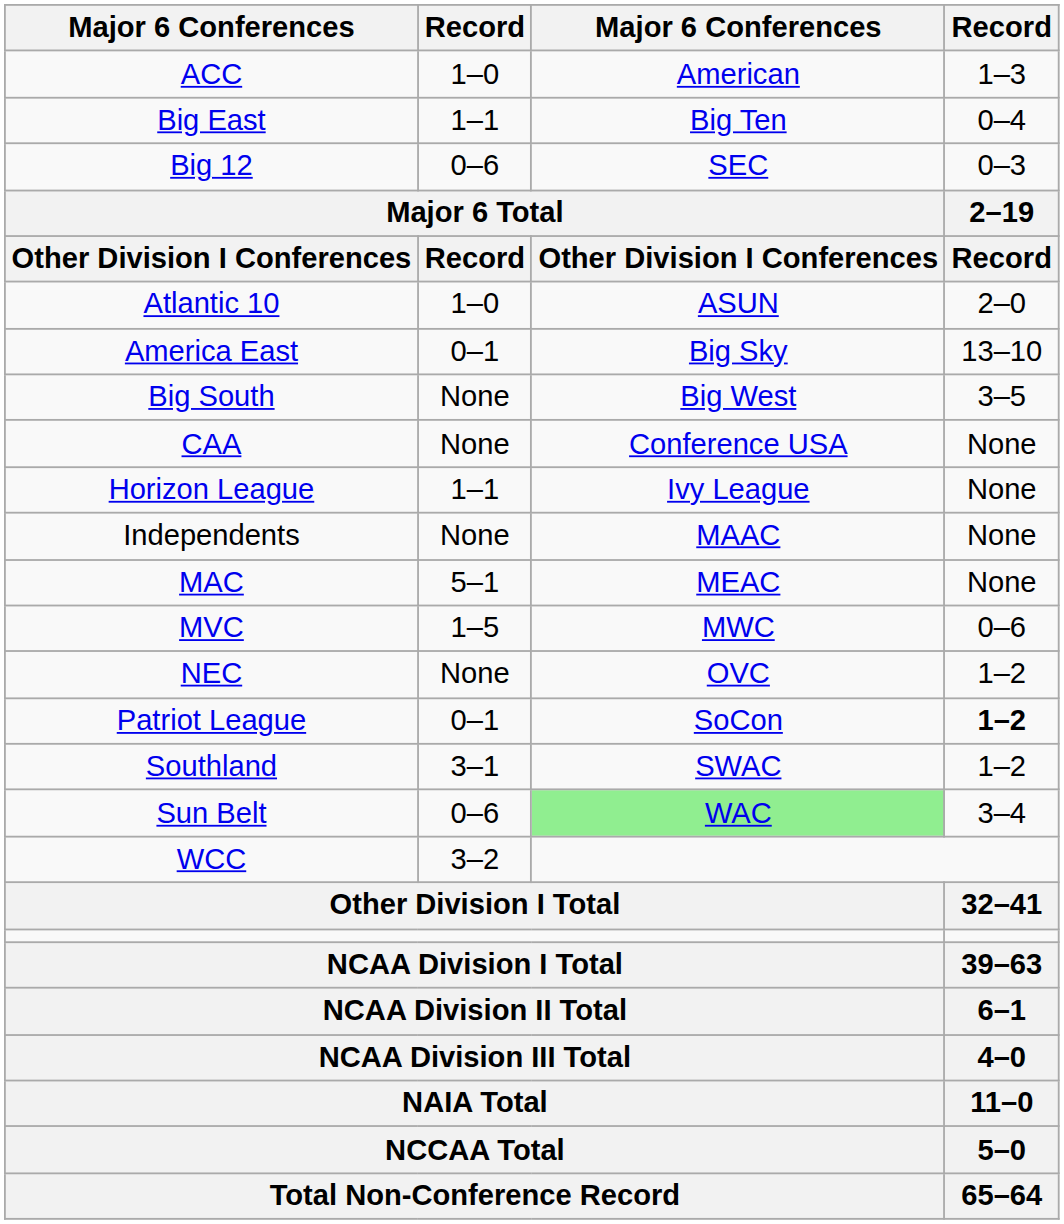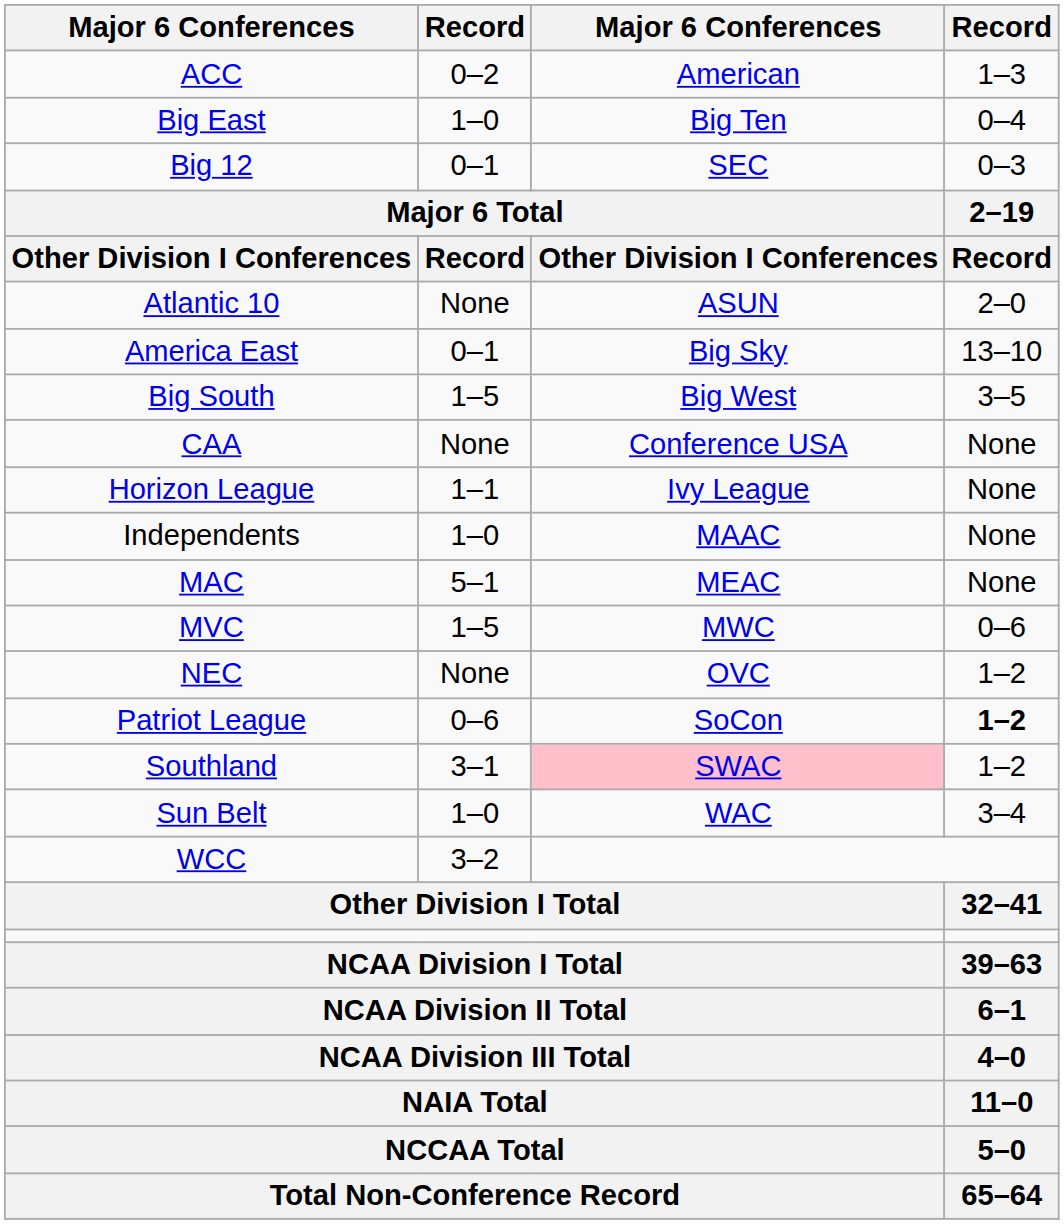ACC | column 2: 1–0 -> 0–2
Big East | column 2: 1–1 -> 1–0
Big 12 | column 2: 0–6 -> 0–1
Atlantic 10 | column 2: 1–0 -> None
Big South | column 2: None -> 1–5
Independents | column 2: None -> 1–0
Patriot League | column 2: 0–1 -> 0–6
Southland | column 3: no background -> pink background
Sun Belt | column 2: 0–6 -> 1–0
Sun Belt | column 3: lightgreen background -> no background
